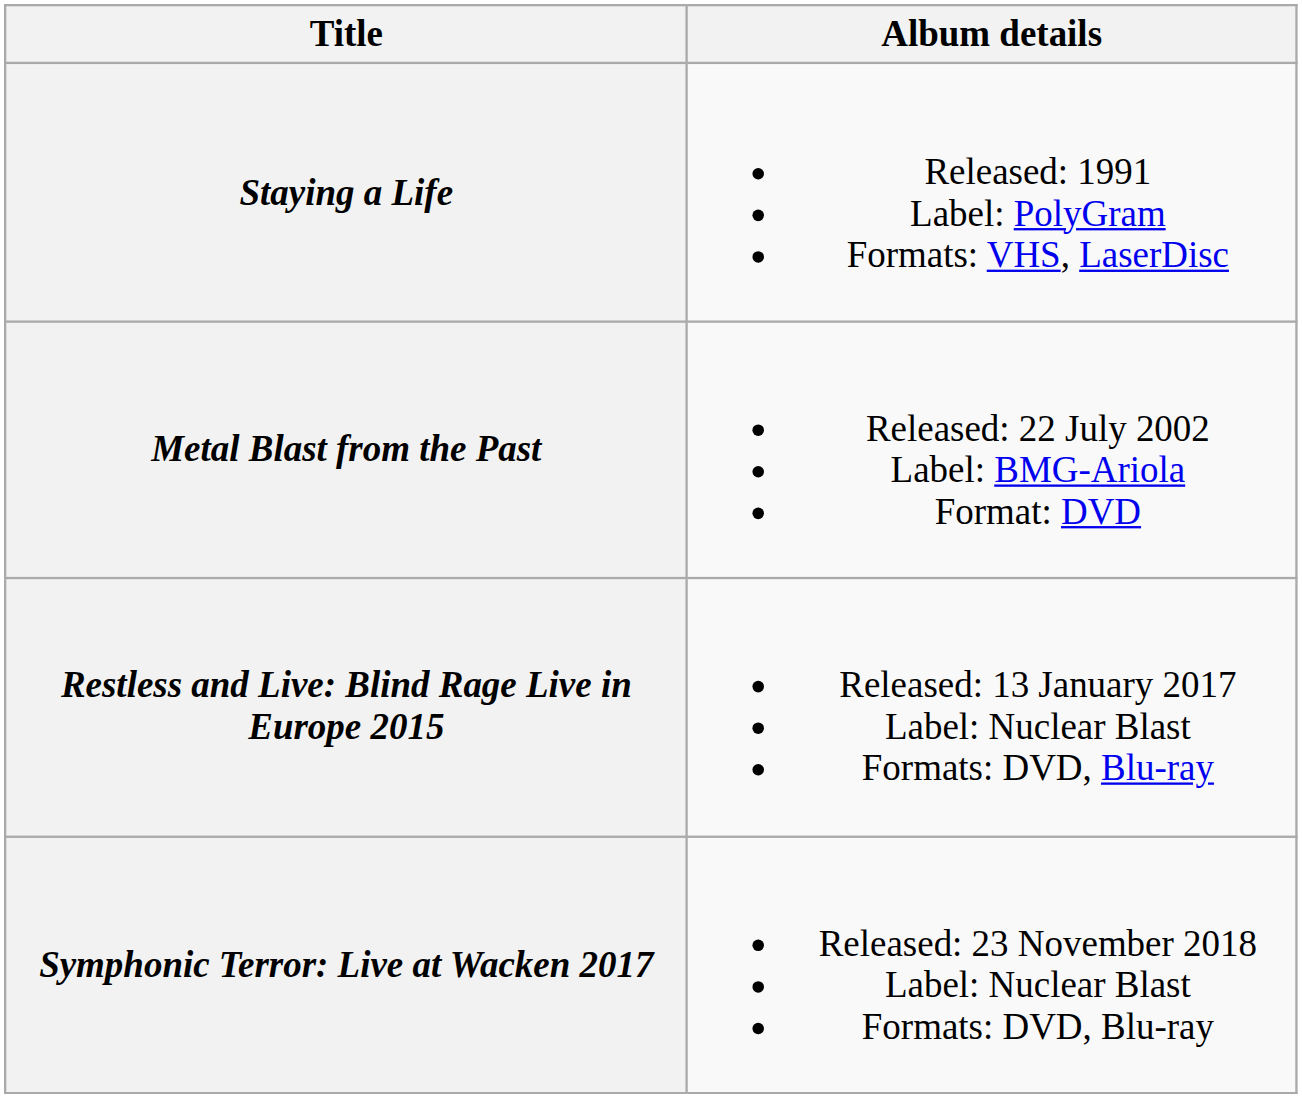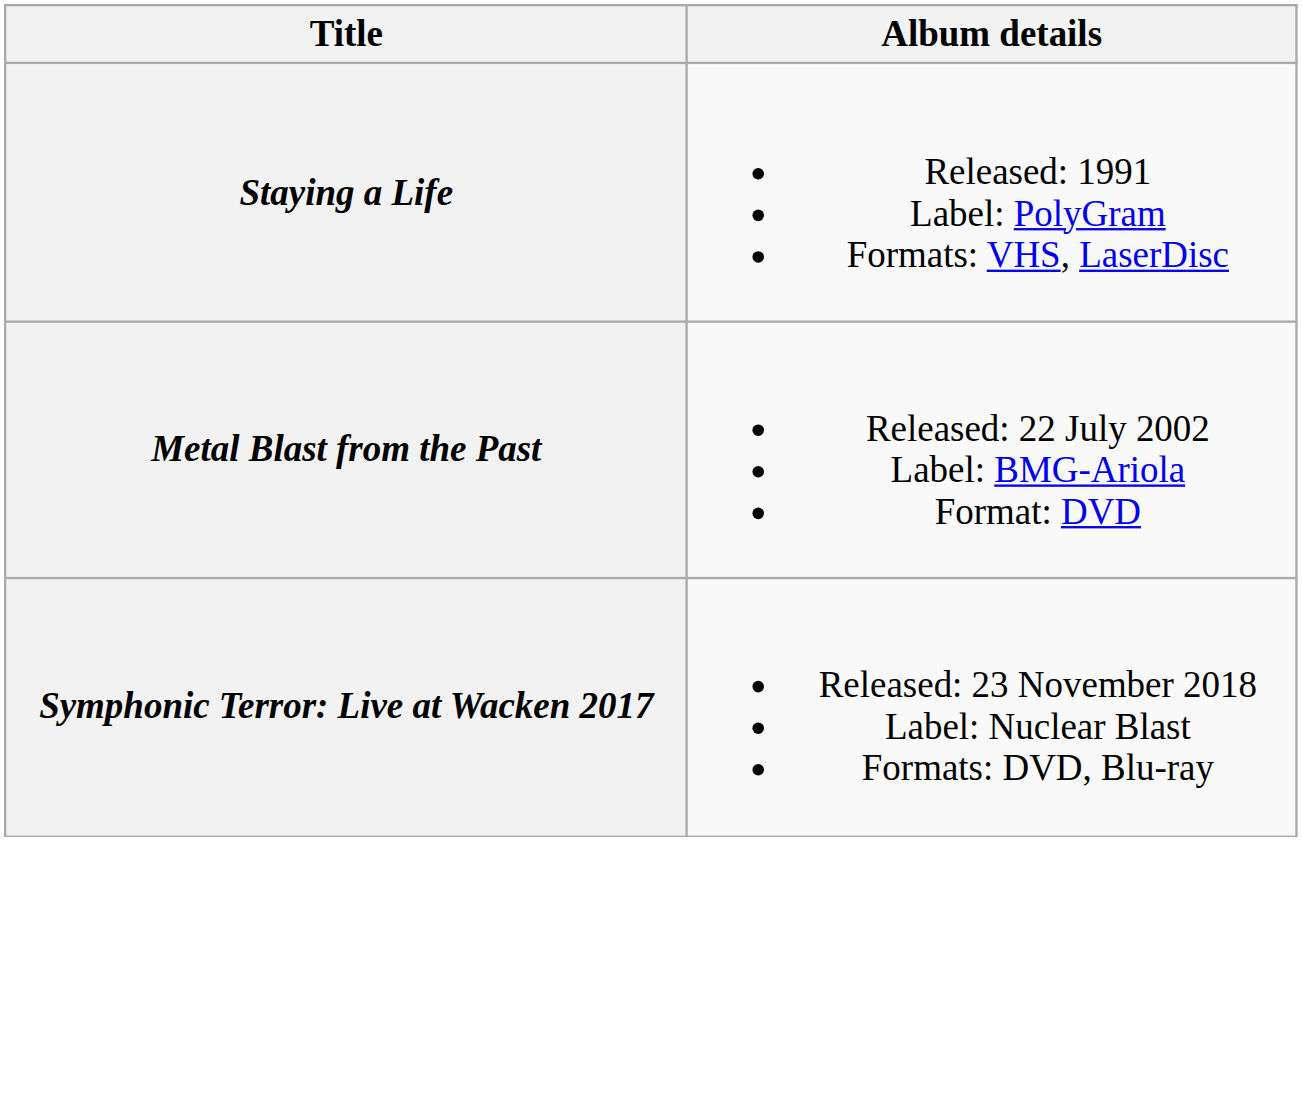- row: Restless and Live: Blind Rage Live in Europe 2015 | Released: 13 January 2017 Label: Nuclear Blast Formats: DVD, Blu-ray
